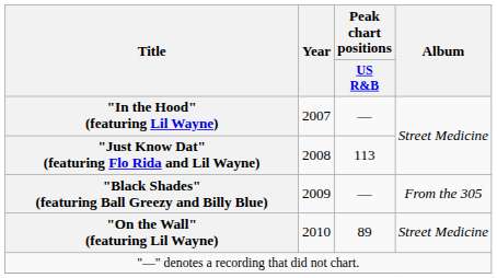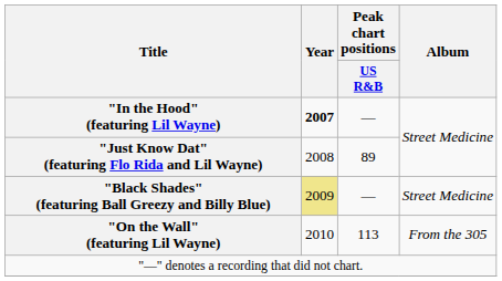"In the Hood" (featuring Lil Wayne) | Year: normal -> bold
"Just Know Dat" (featuring Flo Rida and Lil Wayne) | Peak chart positions / US R&B: 113 -> 89
"Black Shades" (featuring Ball Greezy and Billy Blue) | Year: no background -> khaki background
"Black Shades" (featuring Ball Greezy and Billy Blue) | Album: From the 305 -> Street Medicine
"On the Wall" (featuring Lil Wayne) | Peak chart positions / US R&B: 89 -> 113
"On the Wall" (featuring Lil Wayne) | Album: Street Medicine -> From the 305
